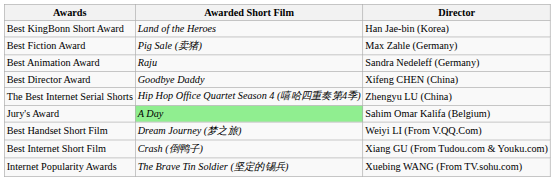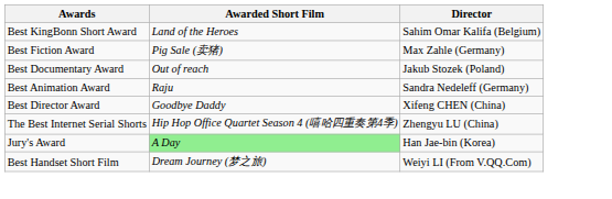Best KingBonn Short Award | Director: Han Jae-bin (Korea) -> Sahim Omar Kalifa (Belgium)
+ row: Best Documentary Award | Out of reach | Jakub Stozek (Poland)
Jury's Award | Director: Sahim Omar Kalifa (Belgium) -> Han Jae-bin (Korea)
- row: Best Internet Short Film | Crash (倒鸭子) | Xiang GU (From Tudou.com & Youku.com)
- row: Internet Popularity Awards | The Brave Tin Soldier (坚定的锡兵) | Xuebing WANG (From TV.sohu.com)
